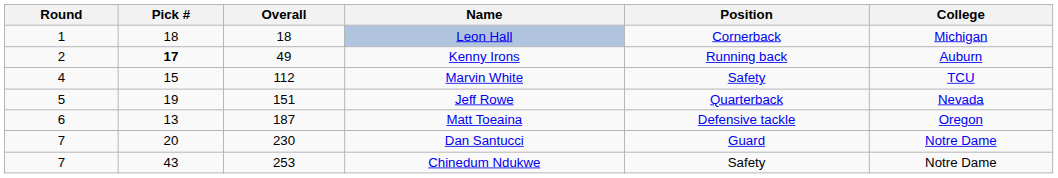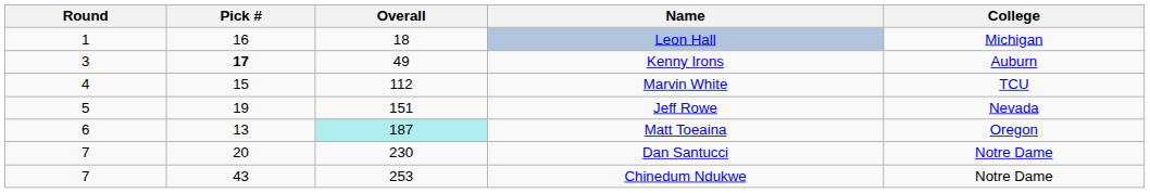- column: Position | Cornerback | Running back | Safety | Quarterback | Defensive tackle | Guard | Safety
Leon Hall | Pick #: 18 -> 16
Kenny Irons | Round: 2 -> 3
Matt Toeaina | Overall: no background -> paleturquoise background
